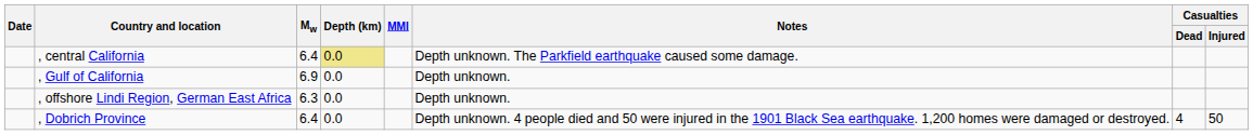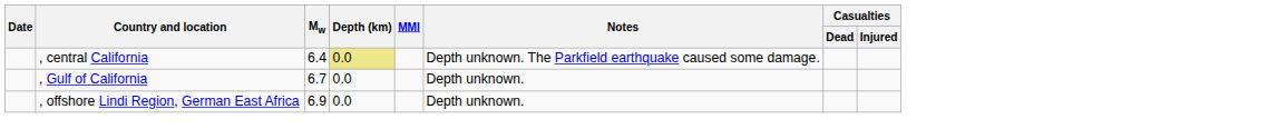, Gulf of California | Mw: 6.9 -> 6.7
, offshore Lindi Region, German East Africa | Mw: 6.3 -> 6.9
- row: , Dobrich Province | 6.4 | 0.0 | Depth unknown. 4 people died and 50 were injured in the 1901 Black Sea earthquake. 1,200 homes were damaged or destroyed. | 4 | 50
